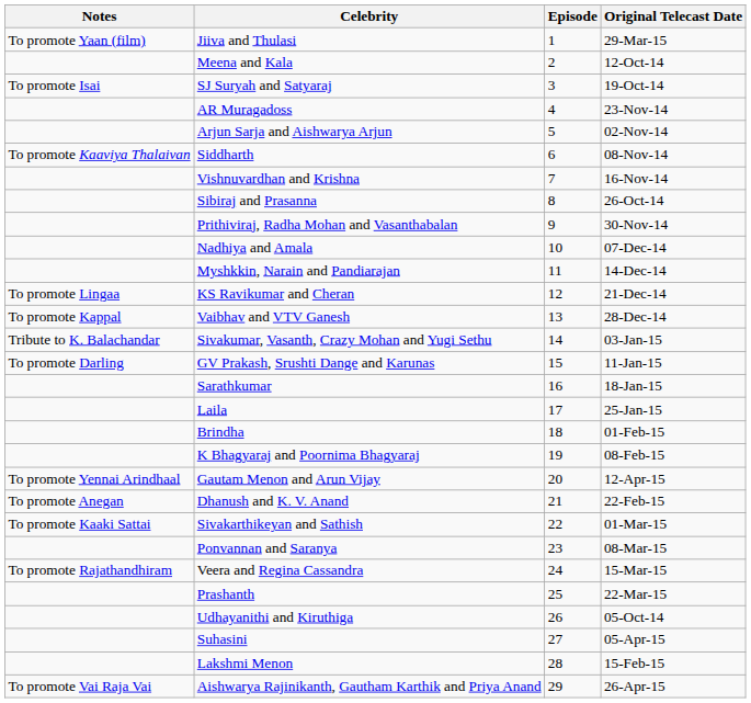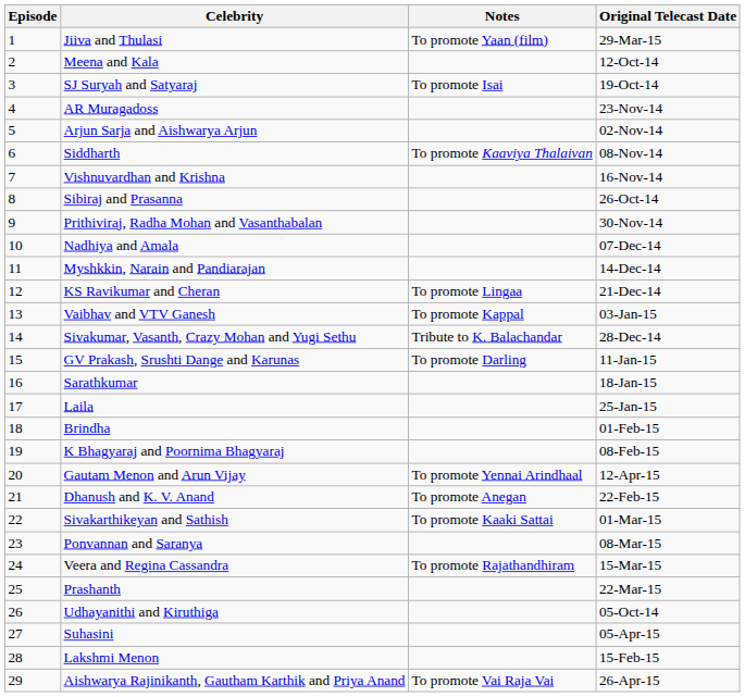columns swapped: Episode <-> Notes
Vaibhav and VTV Ganesh | Original Telecast Date: 28-Dec-14 -> 03-Jan-15
Sivakumar, Vasanth, Crazy Mohan and Yugi Sethu | Original Telecast Date: 03-Jan-15 -> 28-Dec-14
